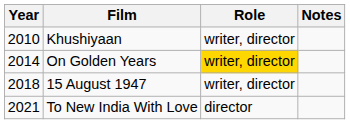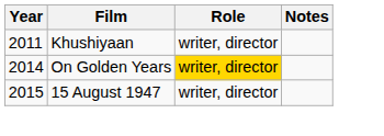Khushiyaan | Year: 2010 -> 2011
15 August 1947 | Year: 2018 -> 2015
- row: 2021 | To New India With Love | director
